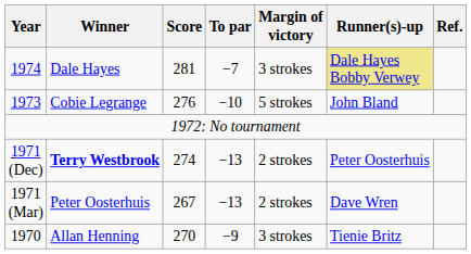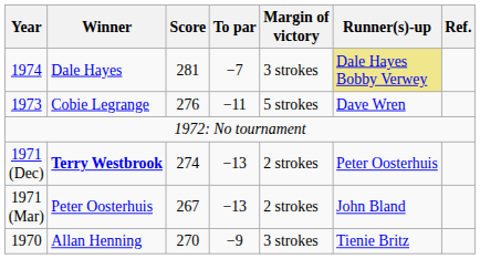1973 | To par: −10 -> −11
1973 | Runner(s)-up: John Bland -> Dave Wren
1971 (Mar) | Runner(s)-up: Dave Wren -> John Bland
